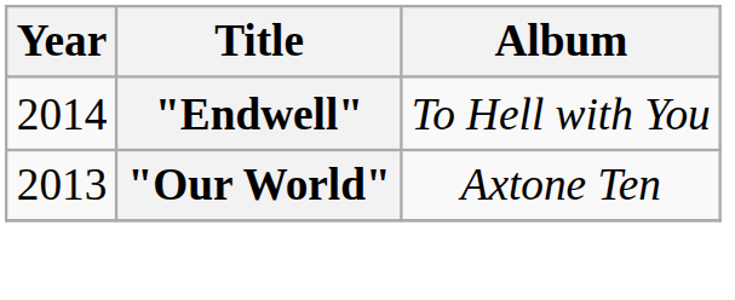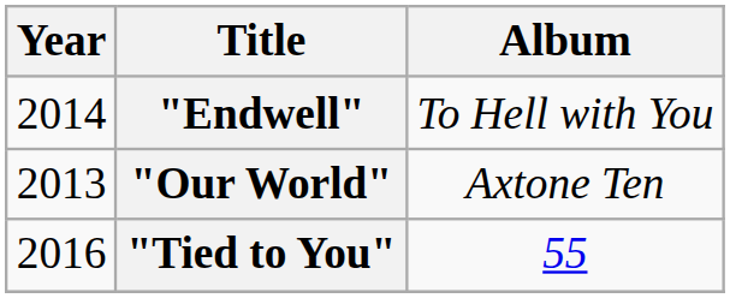+ row: 2016 | "Tied to You" | 55
